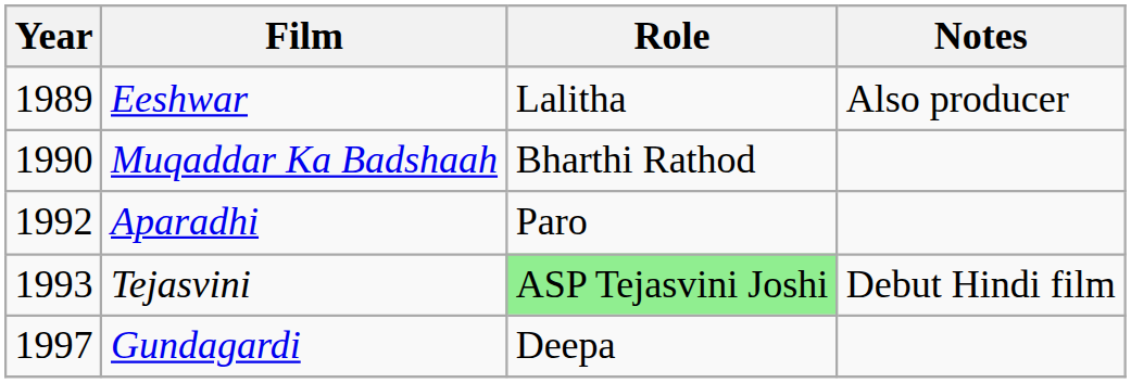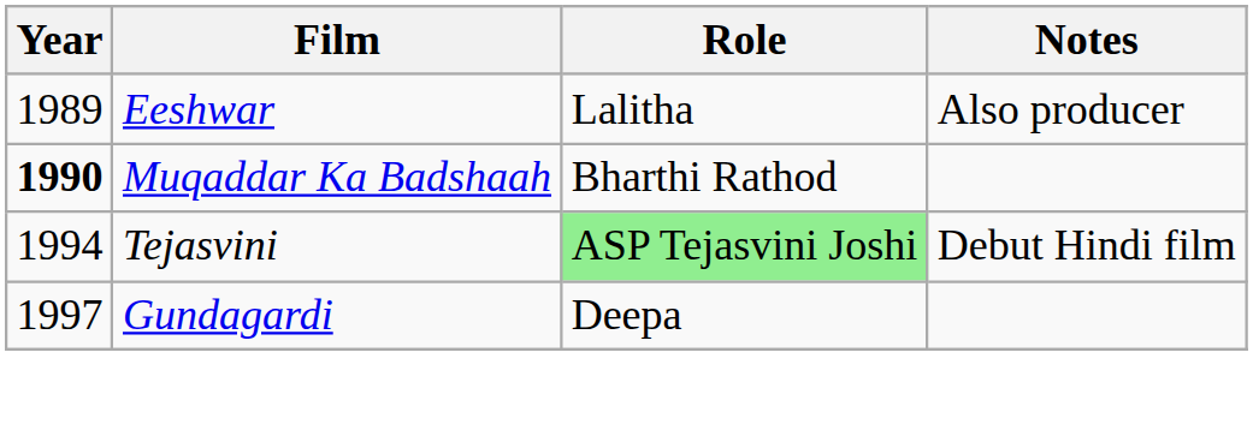Muqaddar Ka Badshaah | Year: normal -> bold
- row: 1992 | Aparadhi | Paro
Tejasvini | Year: 1993 -> 1994
